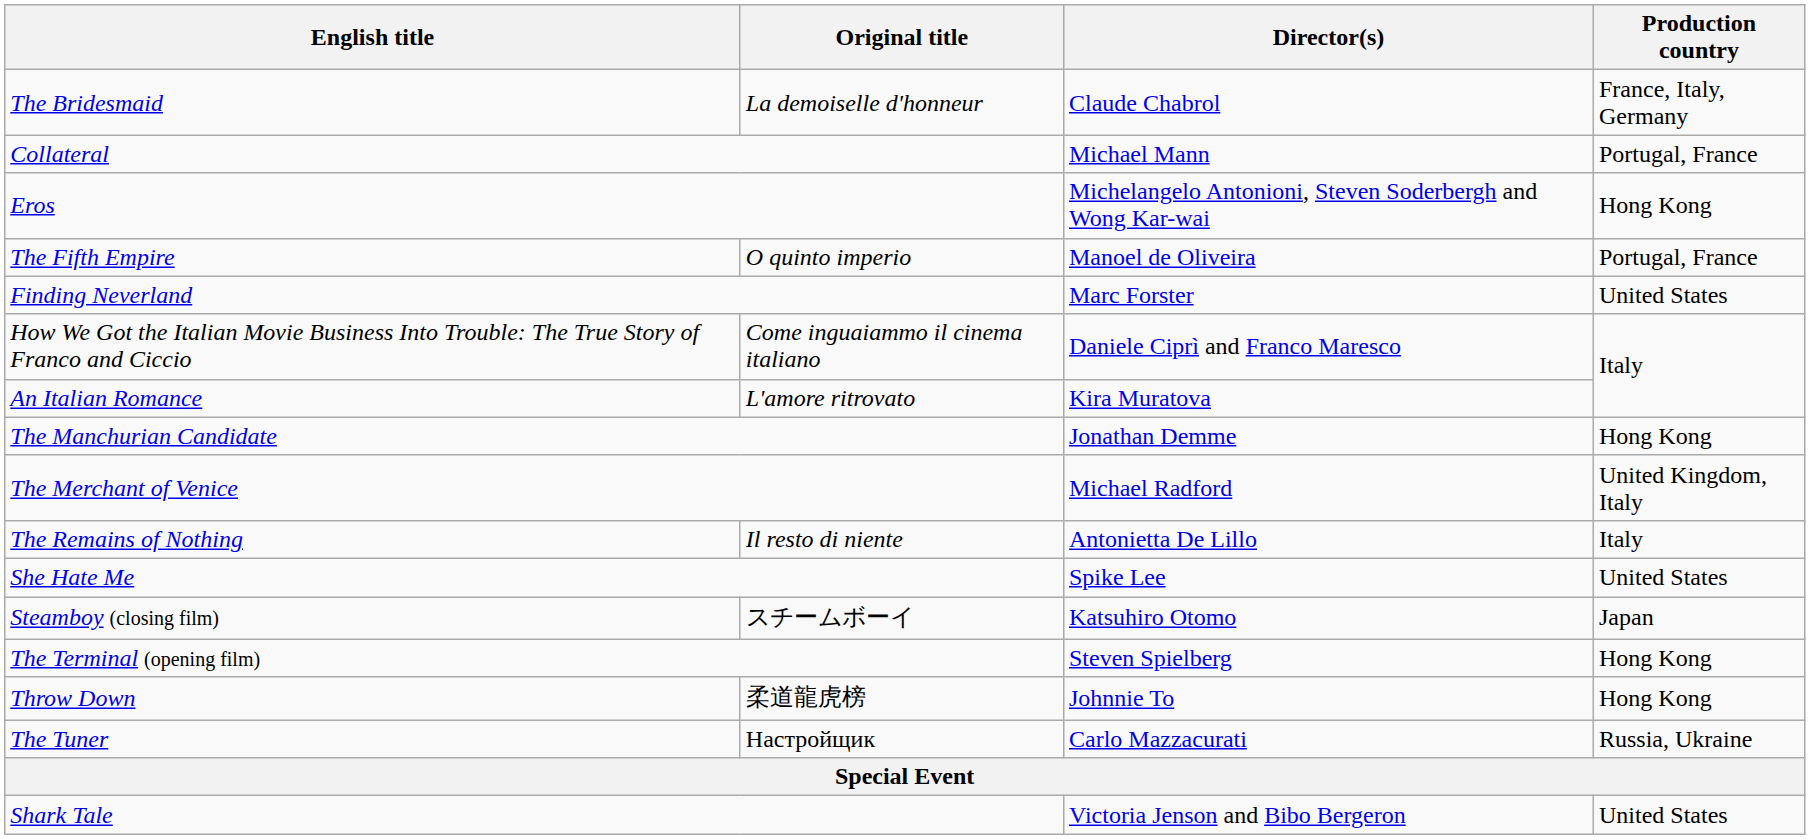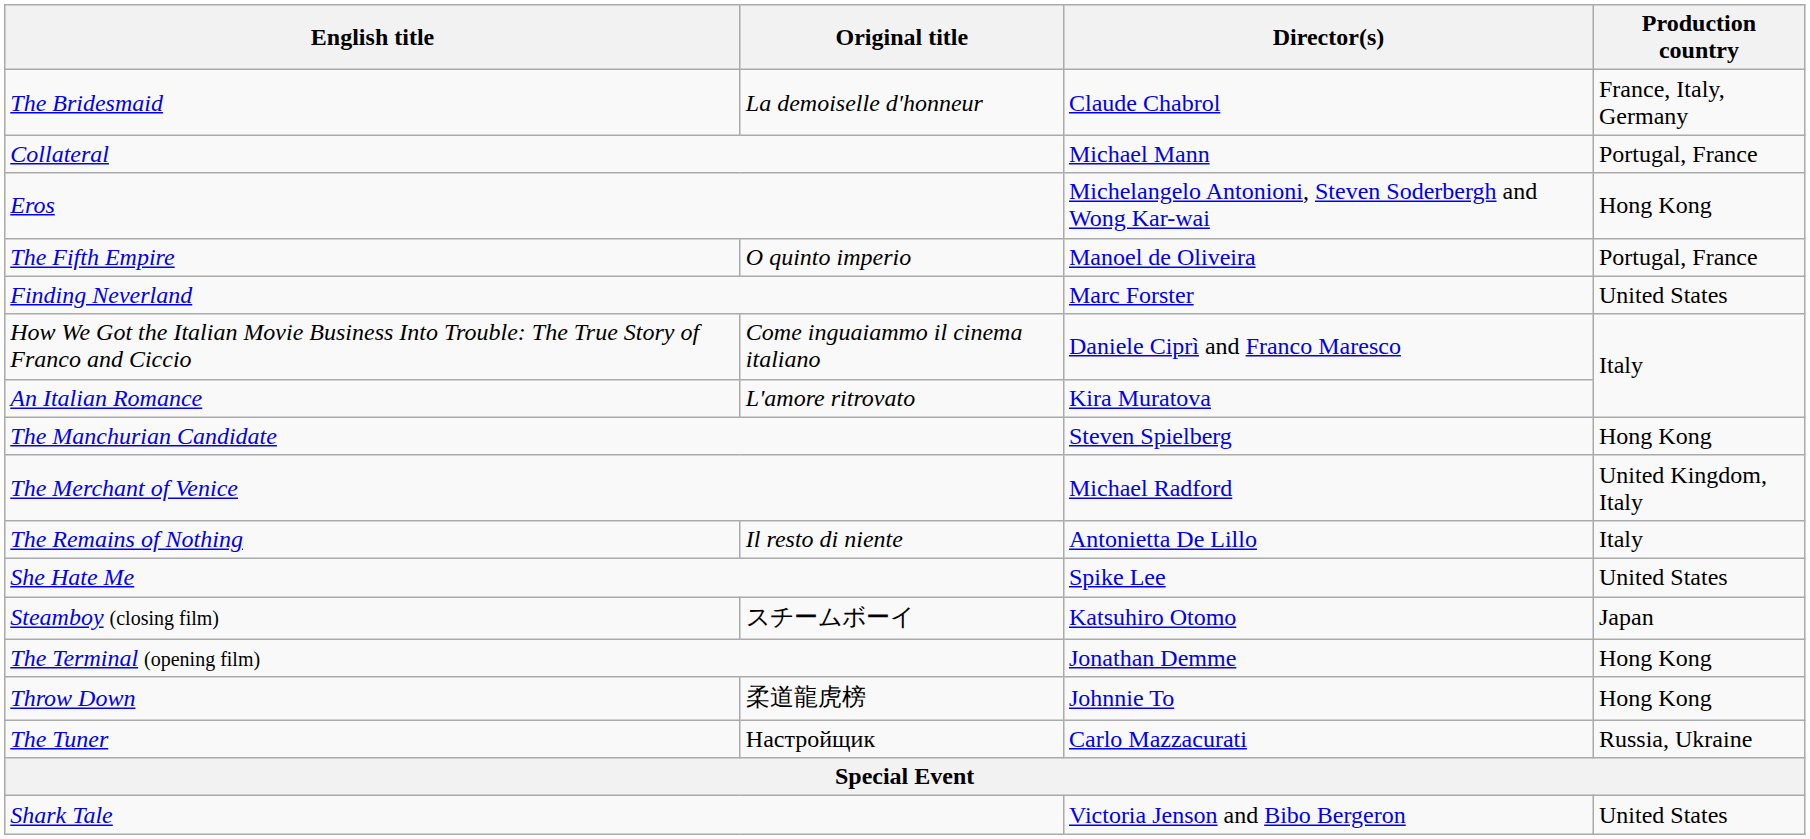The Manchurian Candidate | Director(s): Jonathan Demme -> Steven Spielberg
The Terminal (opening film) | Director(s): Steven Spielberg -> Jonathan Demme
